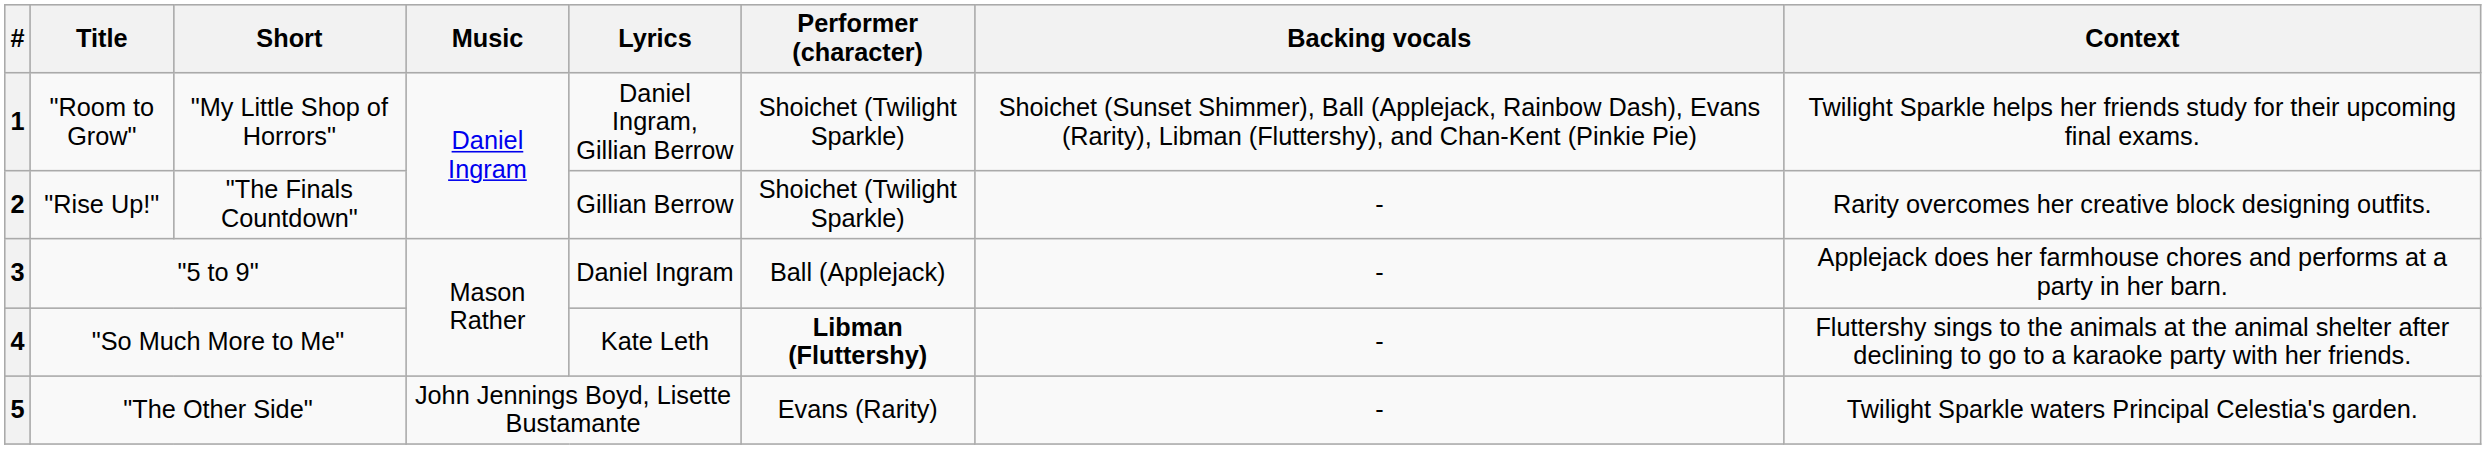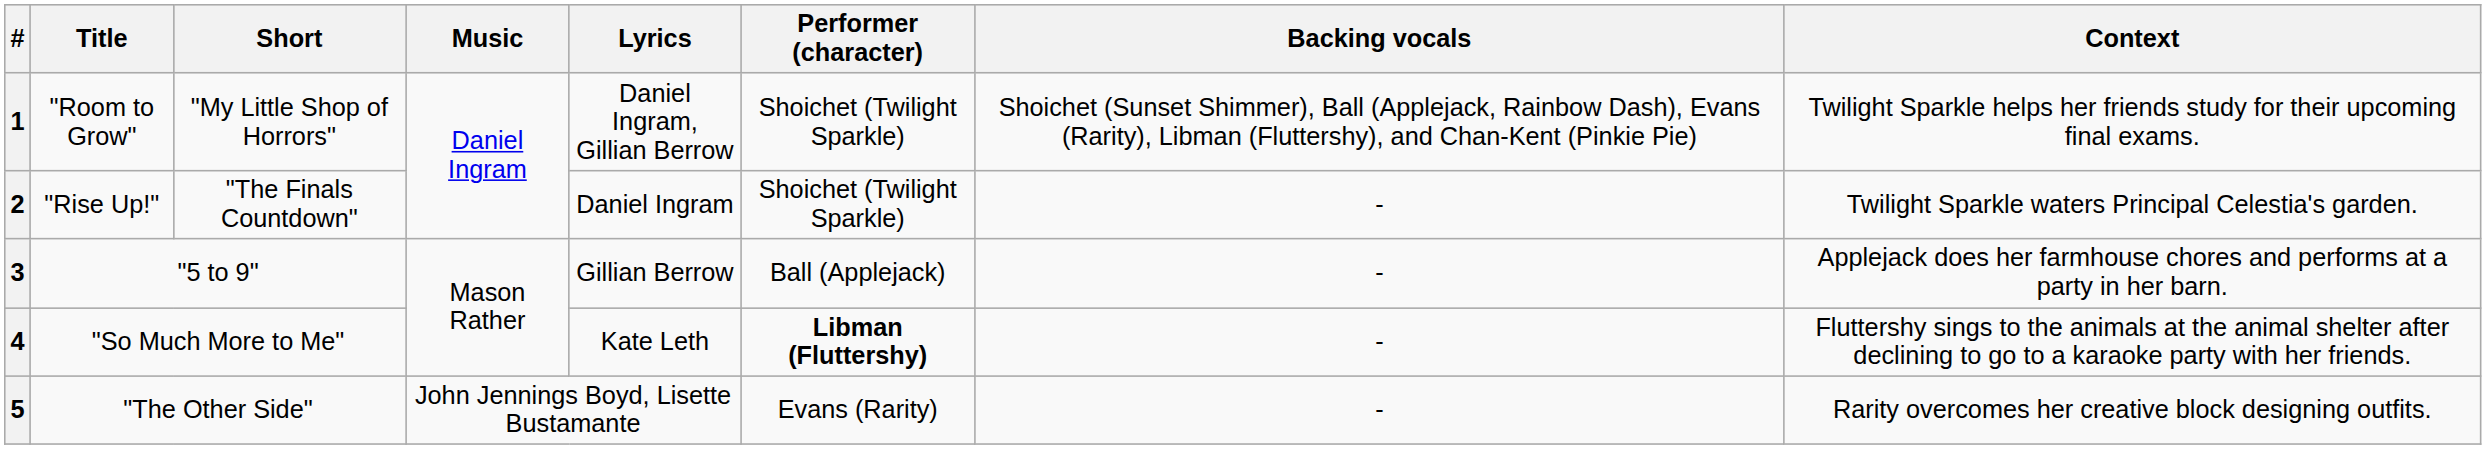2 | Lyrics: Gillian Berrow -> Daniel Ingram
2 | Context: Rarity overcomes her creative block designing outfits. -> Twilight Sparkle waters Principal Celestia's garden.
3 | Lyrics: Daniel Ingram -> Gillian Berrow
5 | Context: Twilight Sparkle waters Principal Celestia's garden. -> Rarity overcomes her creative block designing outfits.
